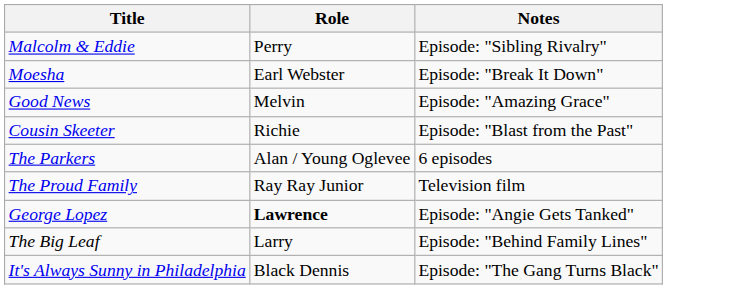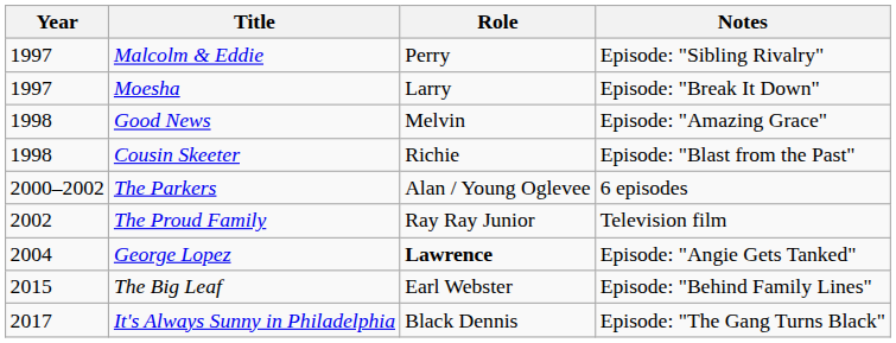+ column: Year | 1997 | 1997 | 1998 | 1998 | 2000–2002 | 2002 | 2004 | 2015 | 2017
Moesha | Role: Earl Webster -> Larry
The Big Leaf | Role: Larry -> Earl Webster
